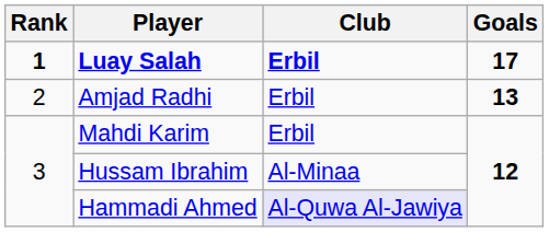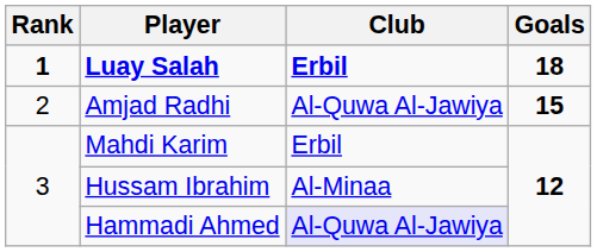Luay Salah | Goals: 17 -> 18
Amjad Radhi | Club: Erbil -> Al-Quwa Al-Jawiya
Amjad Radhi | Goals: 13 -> 15
